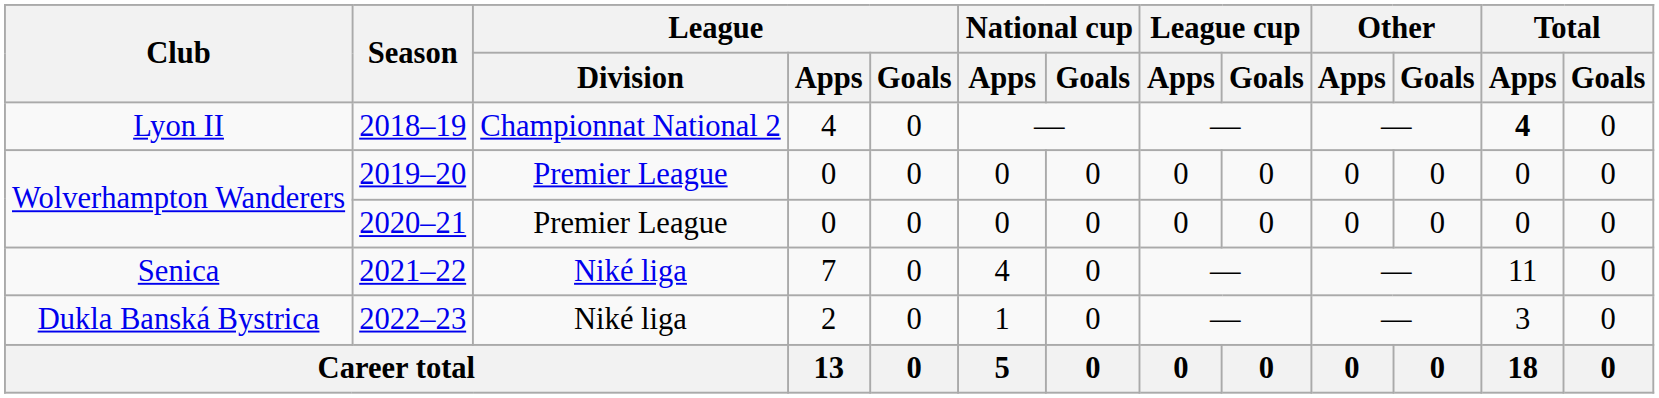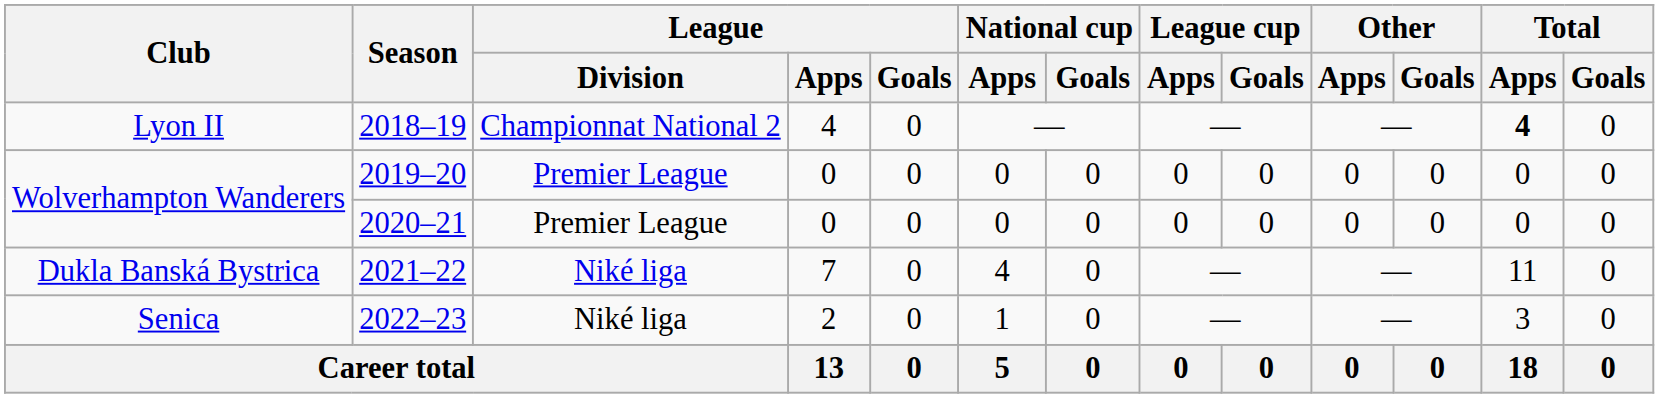2021–22 | Club: Senica -> Dukla Banská Bystrica
2022–23 | Club: Dukla Banská Bystrica -> Senica
